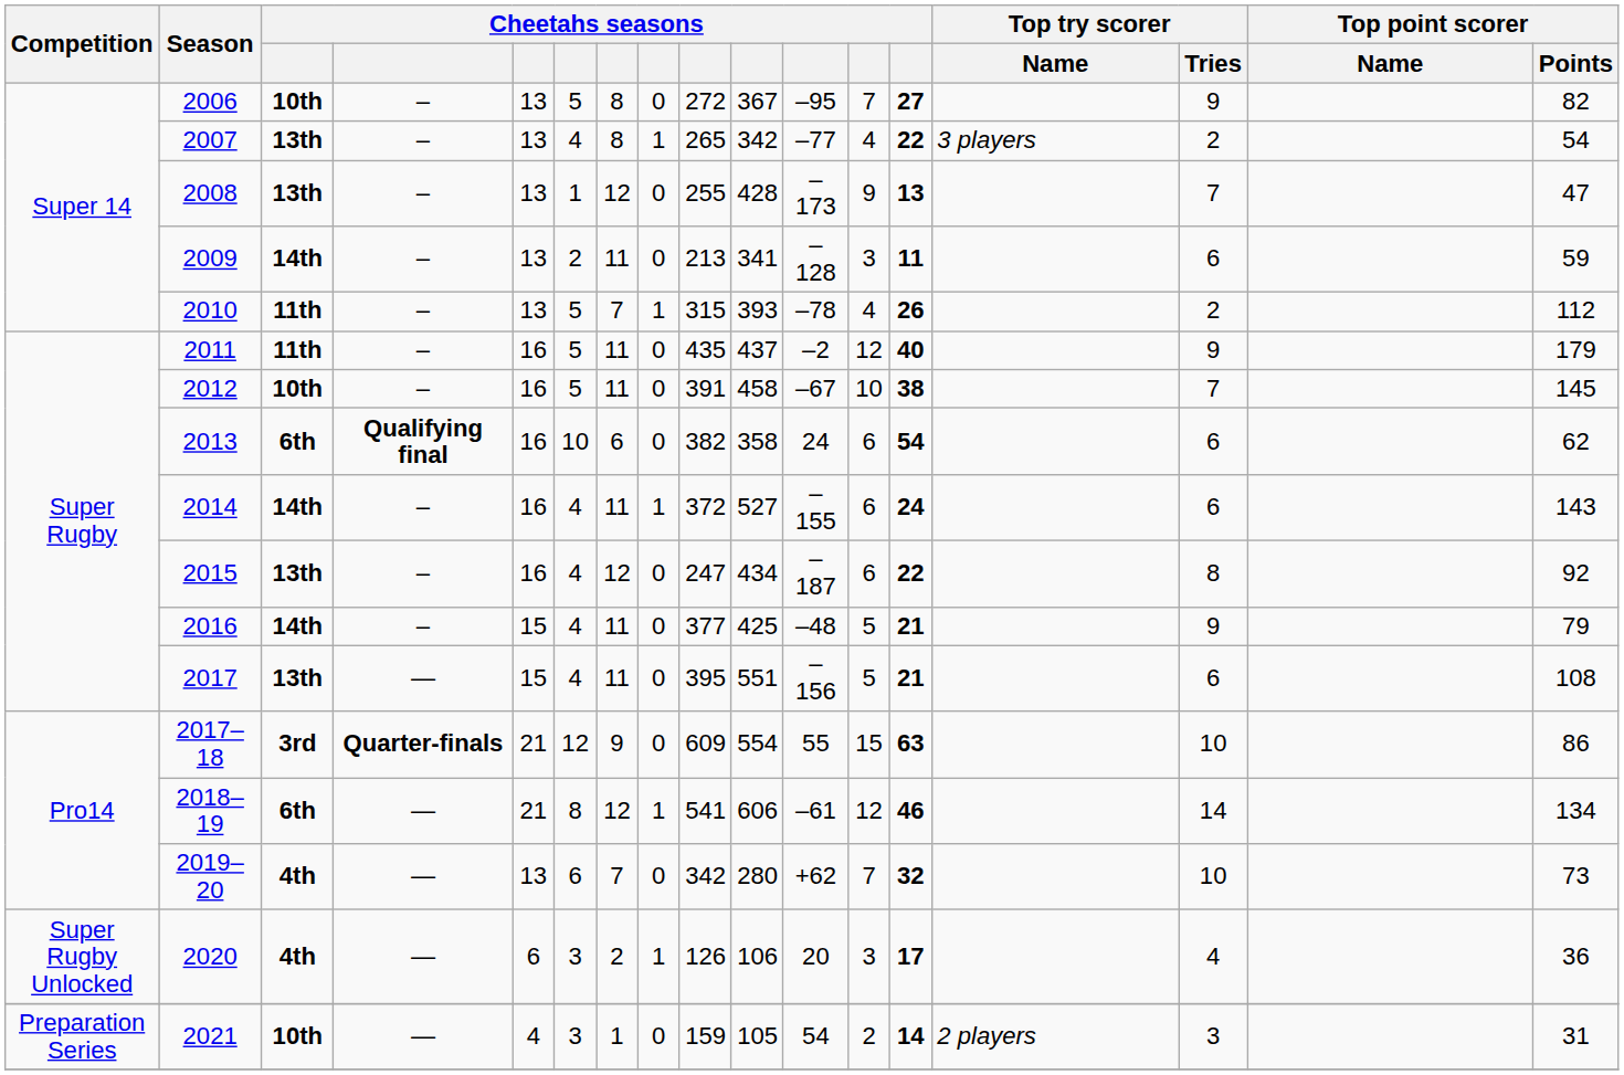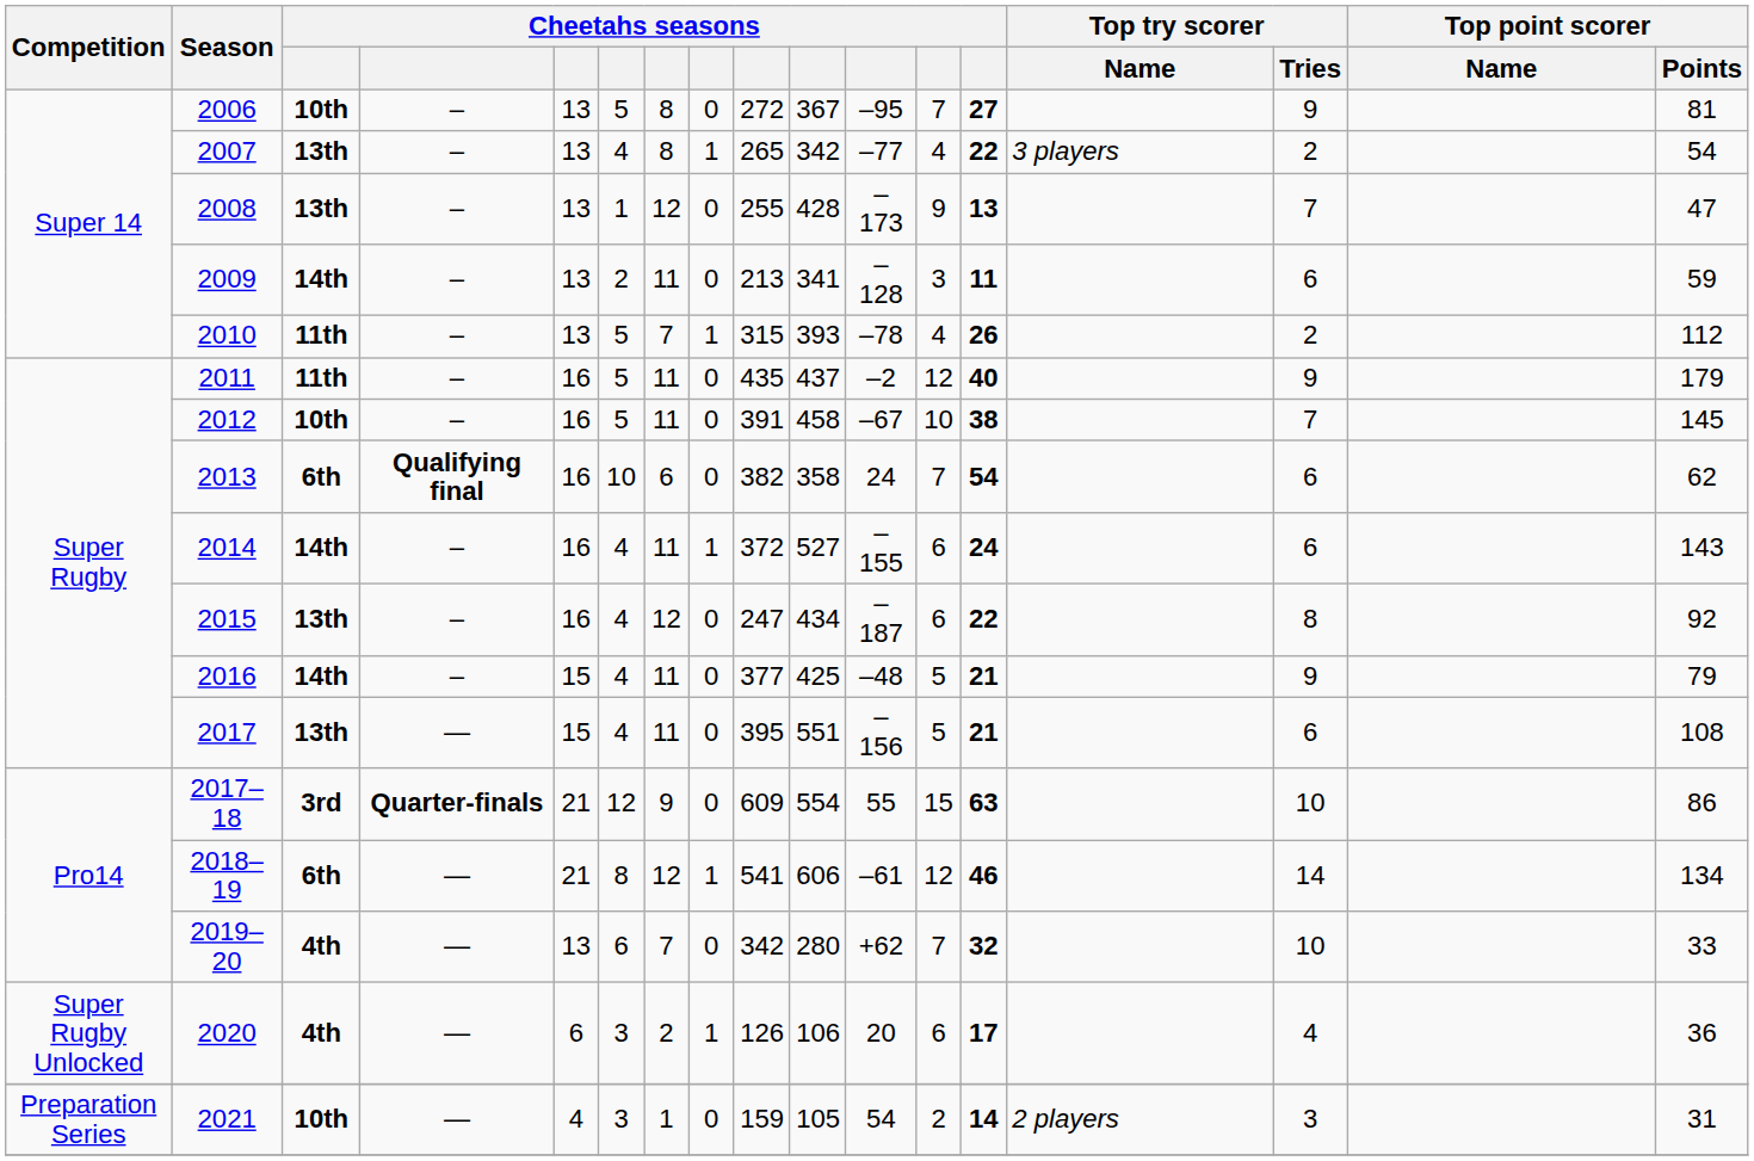2006 | Top point scorer / Points: 82 -> 81
2013 | column 12: 6 -> 7
2019–20 | Top point scorer / Points: 73 -> 33
2020 | column 12: 3 -> 6
